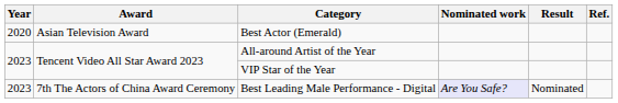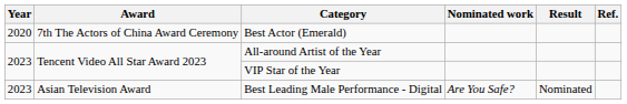Best Actor (Emerald) | Award: Asian Television Award -> 7th The Actors of China Award Ceremony
Best Leading Male Performance - Digital | Award: 7th The Actors of China Award Ceremony -> Asian Television Award
Best Leading Male Performance - Digital | Nominated work: lavender background -> no background
